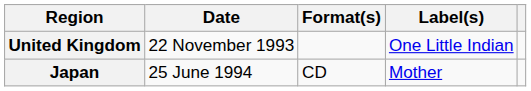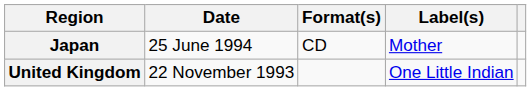rows swapped: United Kingdom <-> Japan
